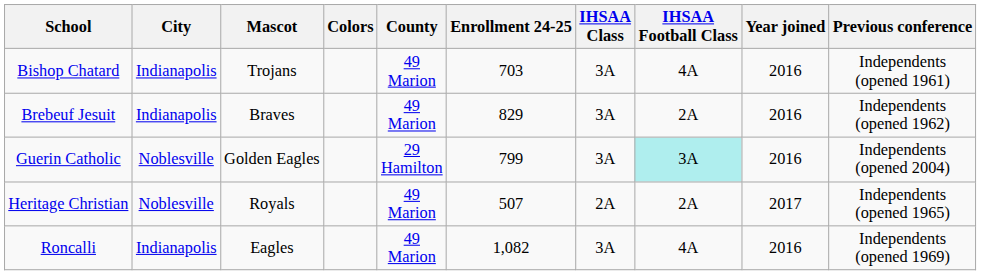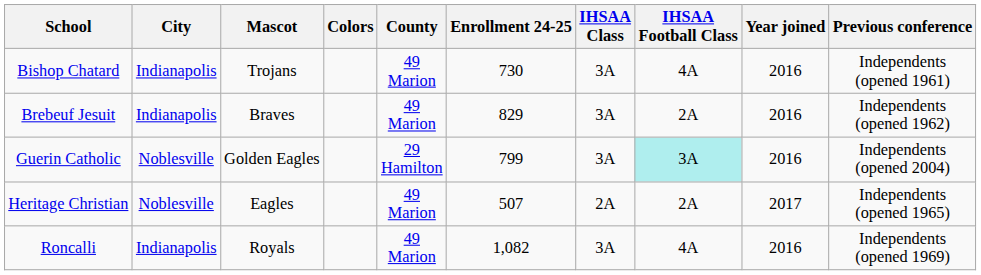Bishop Chatard | Enrollment 24-25: 703 -> 730
Heritage Christian | Mascot: Royals -> Eagles
Roncalli | Mascot: Eagles -> Royals
